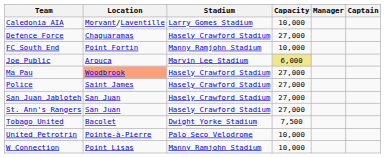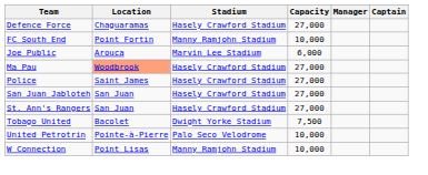- row: Caledonia AIA | Morvant/Laventille | Larry Gomes Stadium | 10,000
Joe Public | Capacity: khaki background -> no background
